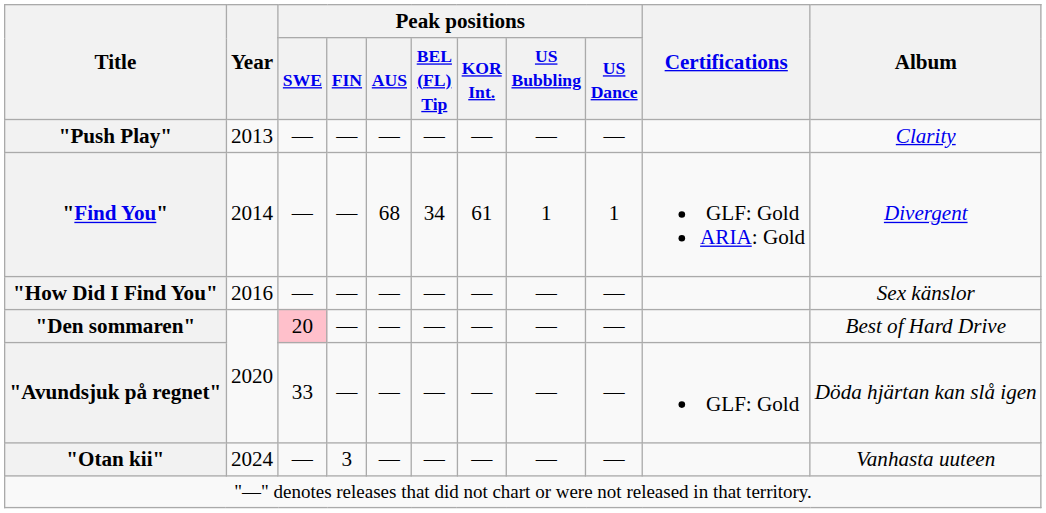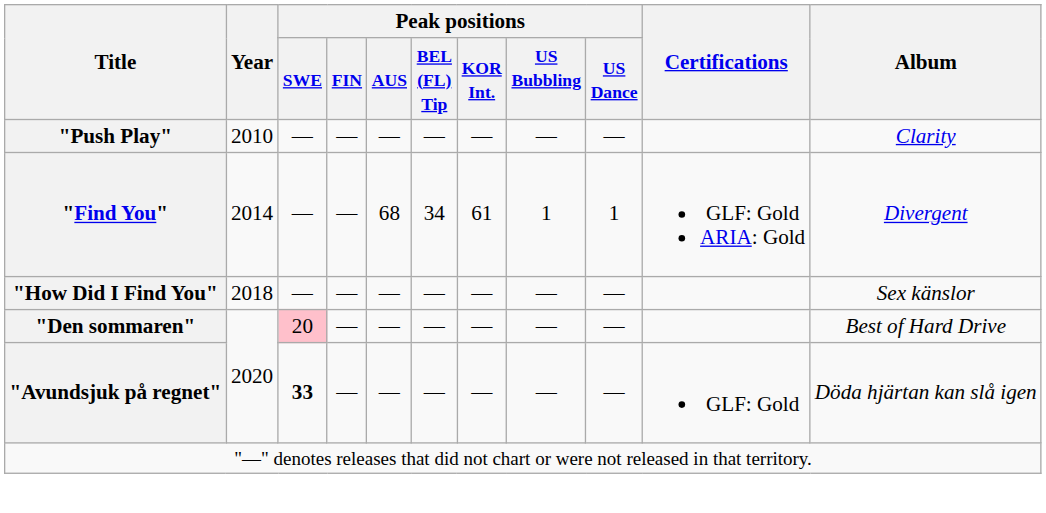"Push Play" | Year: 2013 -> 2010
"How Did I Find You" | Year: 2016 -> 2018
"Avundsjuk på regnet" | Peak positions / SWE: normal -> bold
- row: "Otan kii" | 2024 | — | 3 | — | — | — | — | — | Vanhasta uuteen
